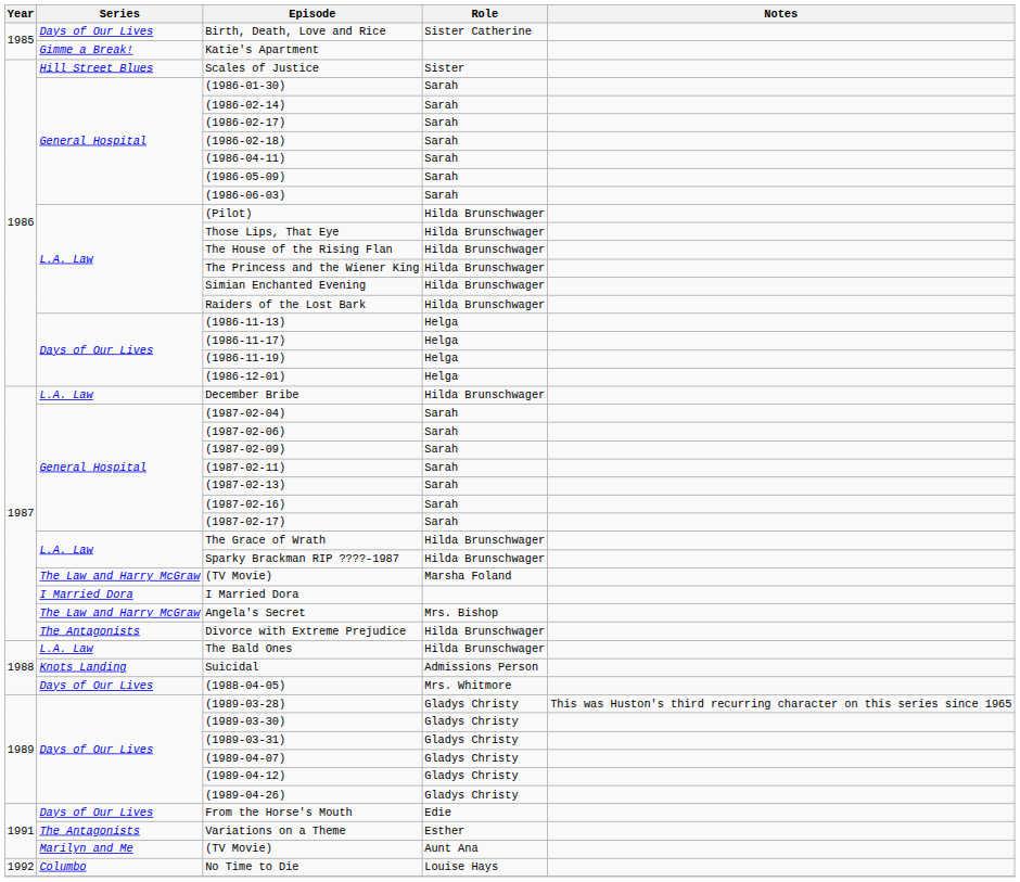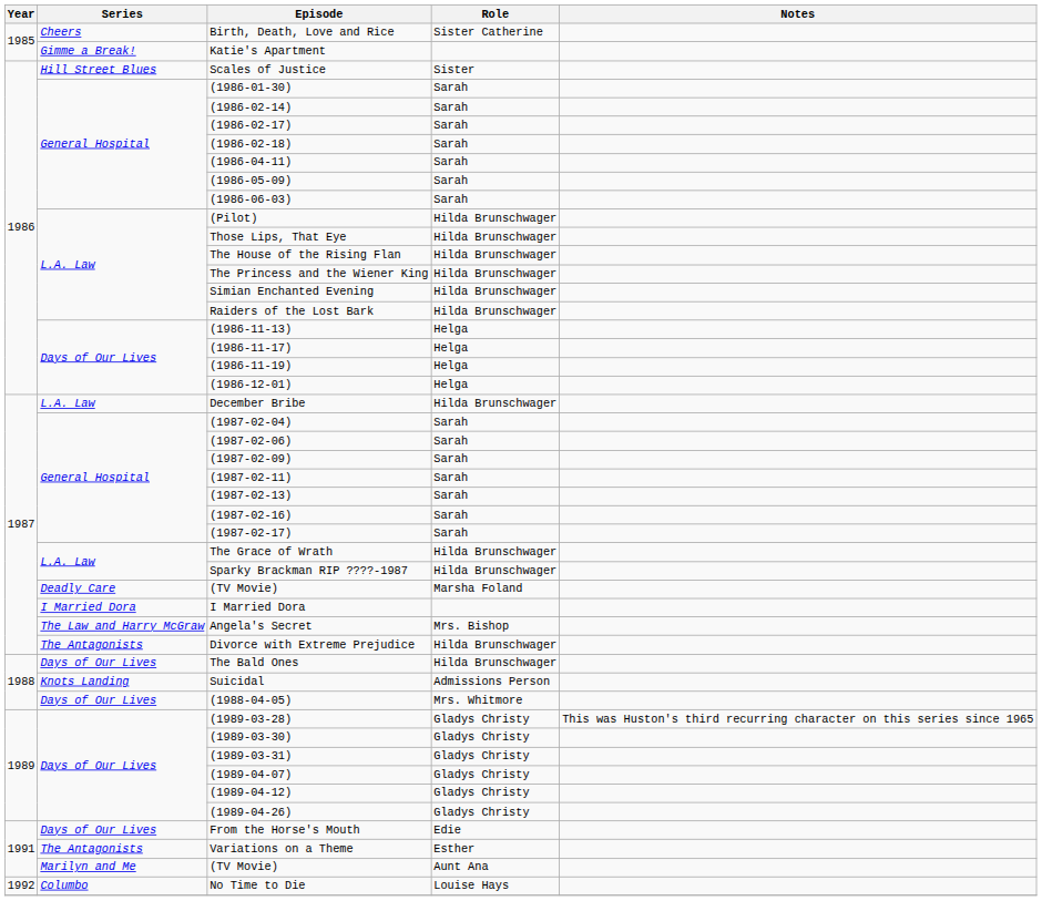Birth, Death, Love and Rice | Series: Days of Our Lives -> Cheers
(TV Movie) / Marsha Foland | Series: The Law and Harry McGraw -> Deadly Care
The Bald Ones | Series: L.A. Law -> Days of Our Lives
